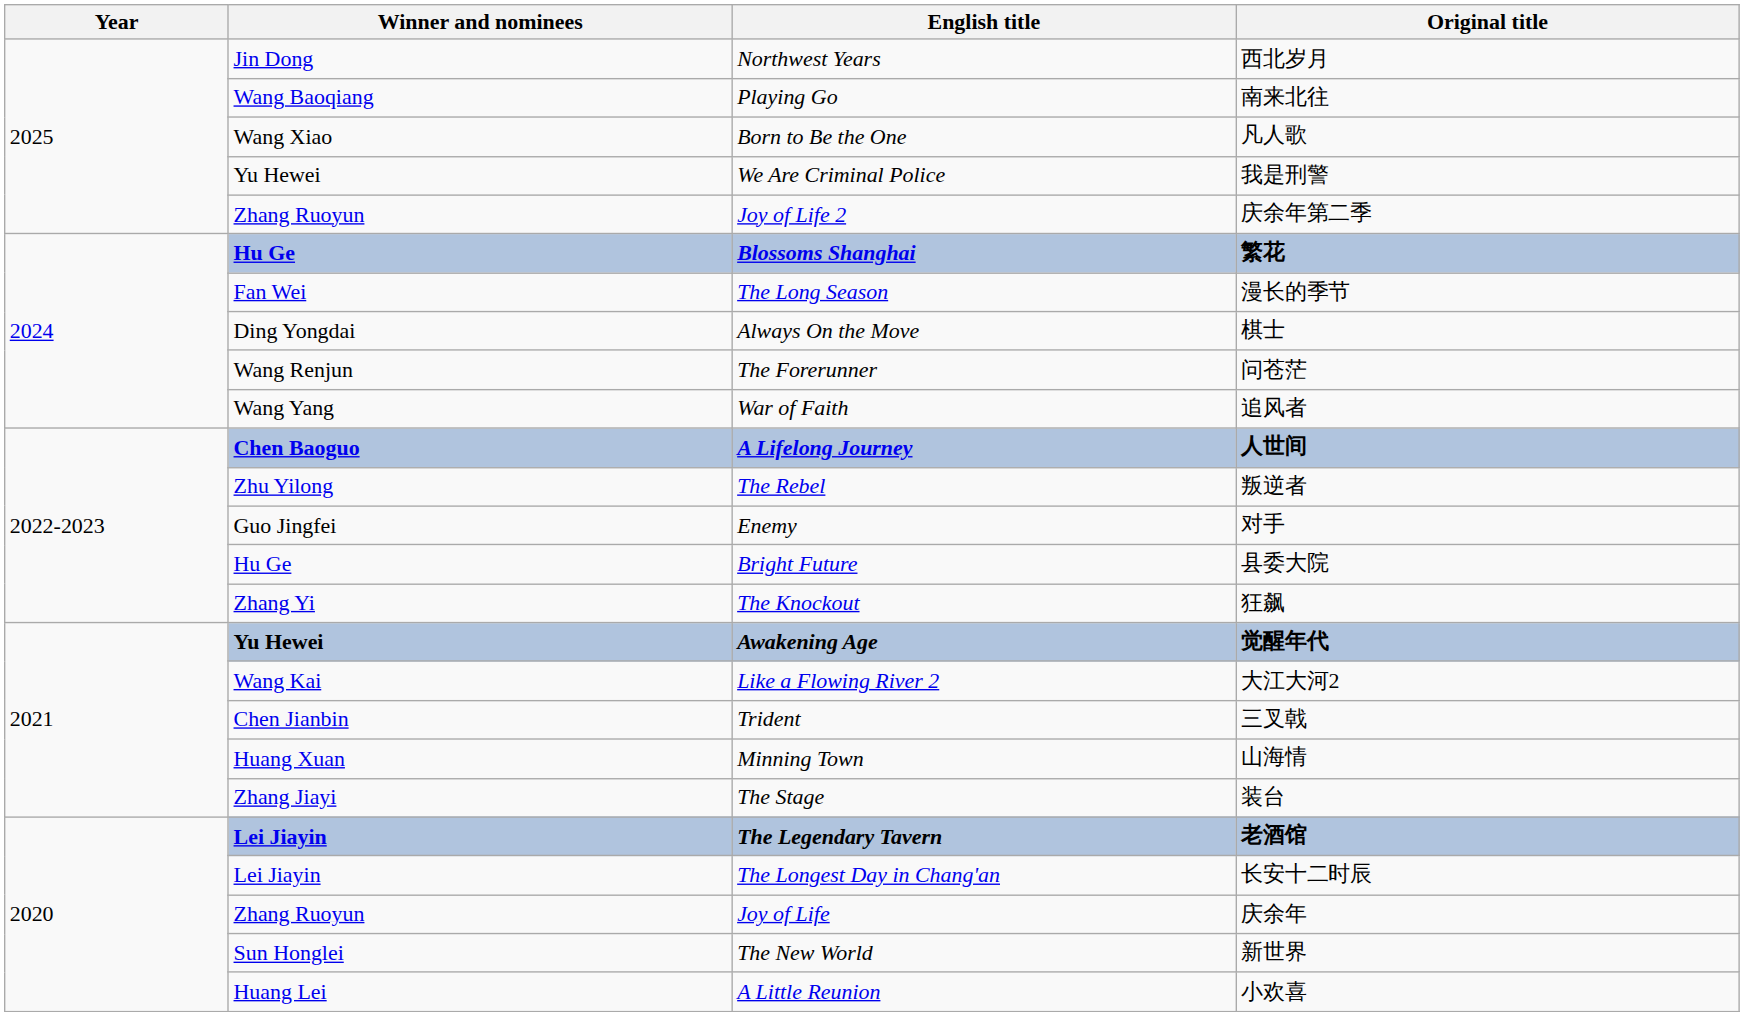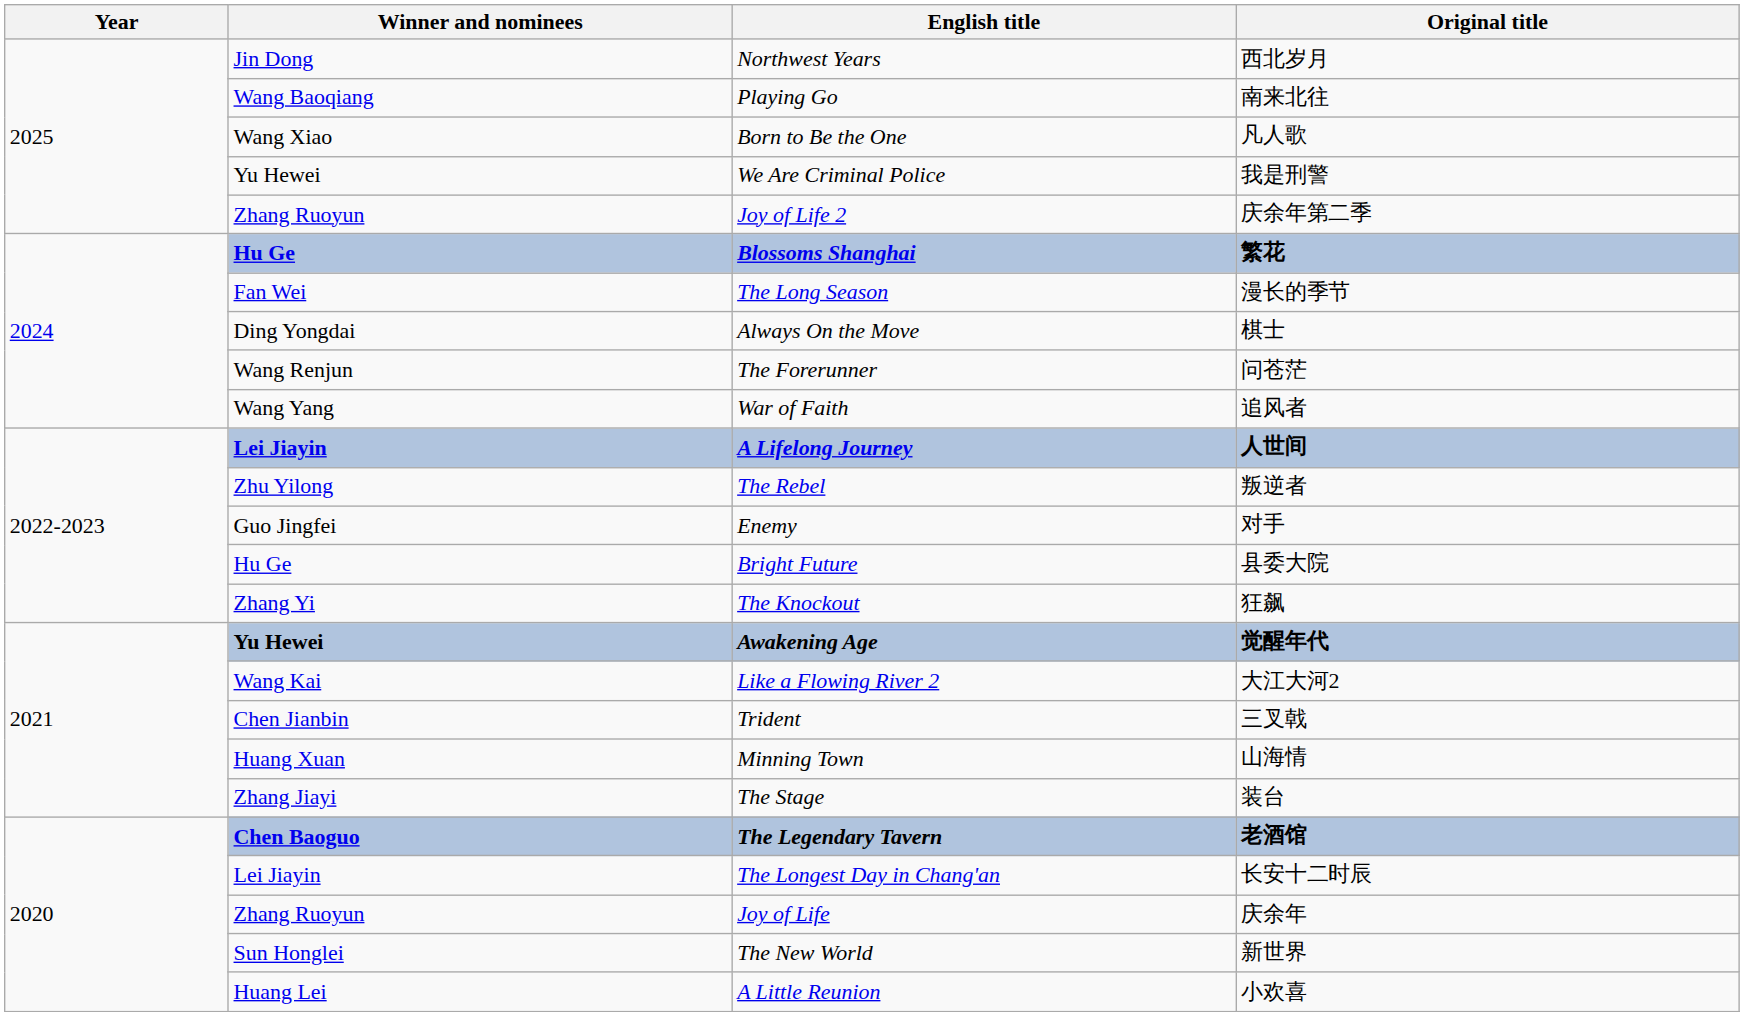A Lifelong Journey | Winner and nominees: Chen Baoguo -> Lei Jiayin
The Legendary Tavern | Winner and nominees: Lei Jiayin -> Chen Baoguo
